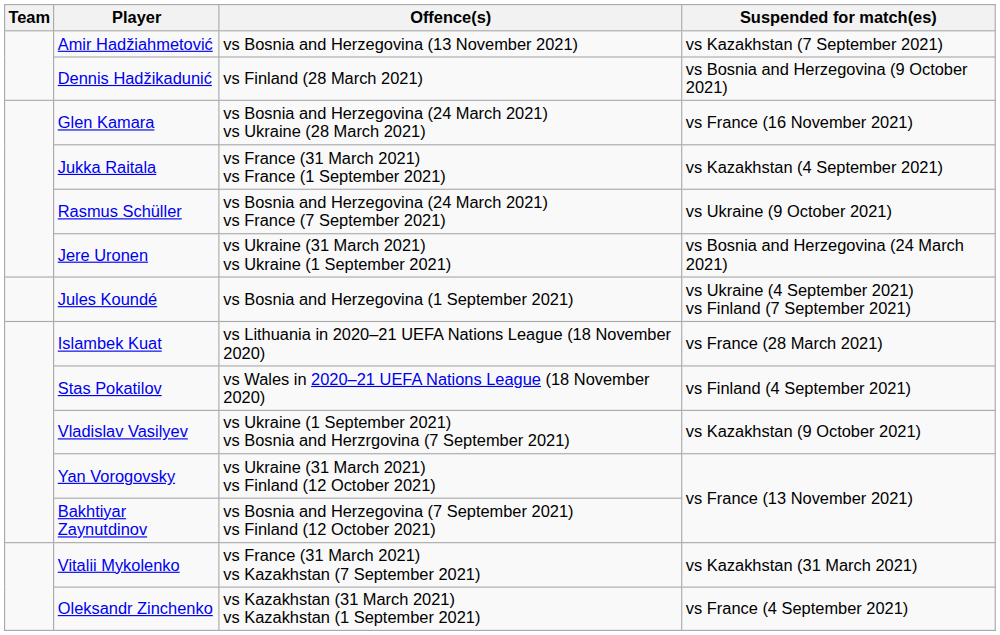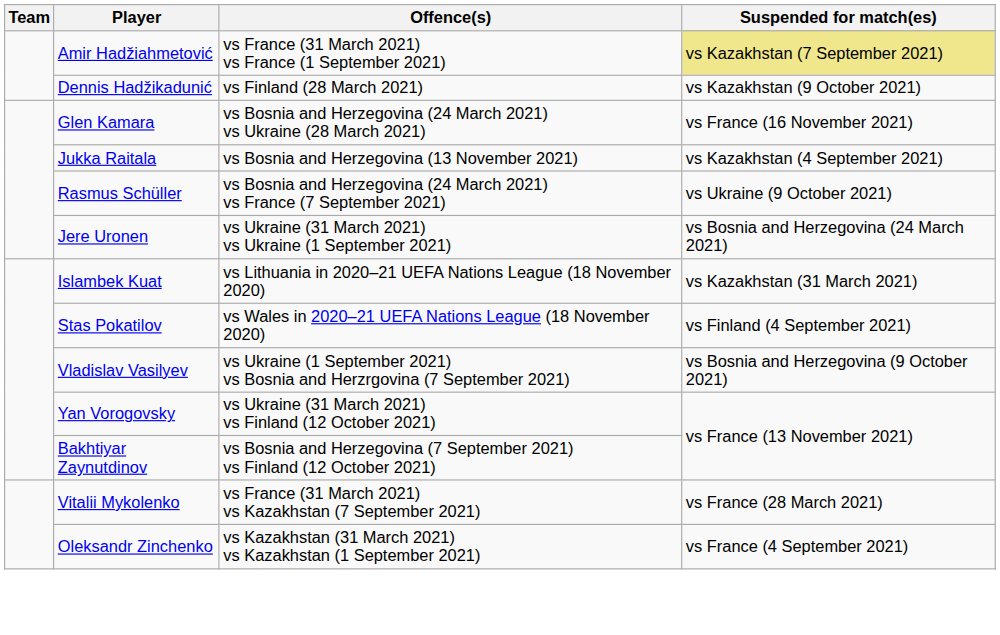Amir Hadžiahmetović | Offence(s): vs Bosnia and Herzegovina (13 November 2021) -> vs France (31 March 2021) vs France (1 September 2021)
Amir Hadžiahmetović | Suspended for match(es): no background -> khaki background
Dennis Hadžikadunić | Suspended for match(es): vs Bosnia and Herzegovina (9 October 2021) -> vs Kazakhstan (9 October 2021)
Jukka Raitala | Offence(s): vs France (31 March 2021) vs France (1 September 2021) -> vs Bosnia and Herzegovina (13 November 2021)
- row: Jules Koundé | vs Bosnia and Herzegovina (1 September 2021) | vs Ukraine (4 September 2021) vs Finland (7 September 2021)
Islambek Kuat | Suspended for match(es): vs France (28 March 2021) -> vs Kazakhstan (31 March 2021)
Vladislav Vasilyev | Suspended for match(es): vs Kazakhstan (9 October 2021) -> vs Bosnia and Herzegovina (9 October 2021)
Vitalii Mykolenko | Suspended for match(es): vs Kazakhstan (31 March 2021) -> vs France (28 March 2021)
